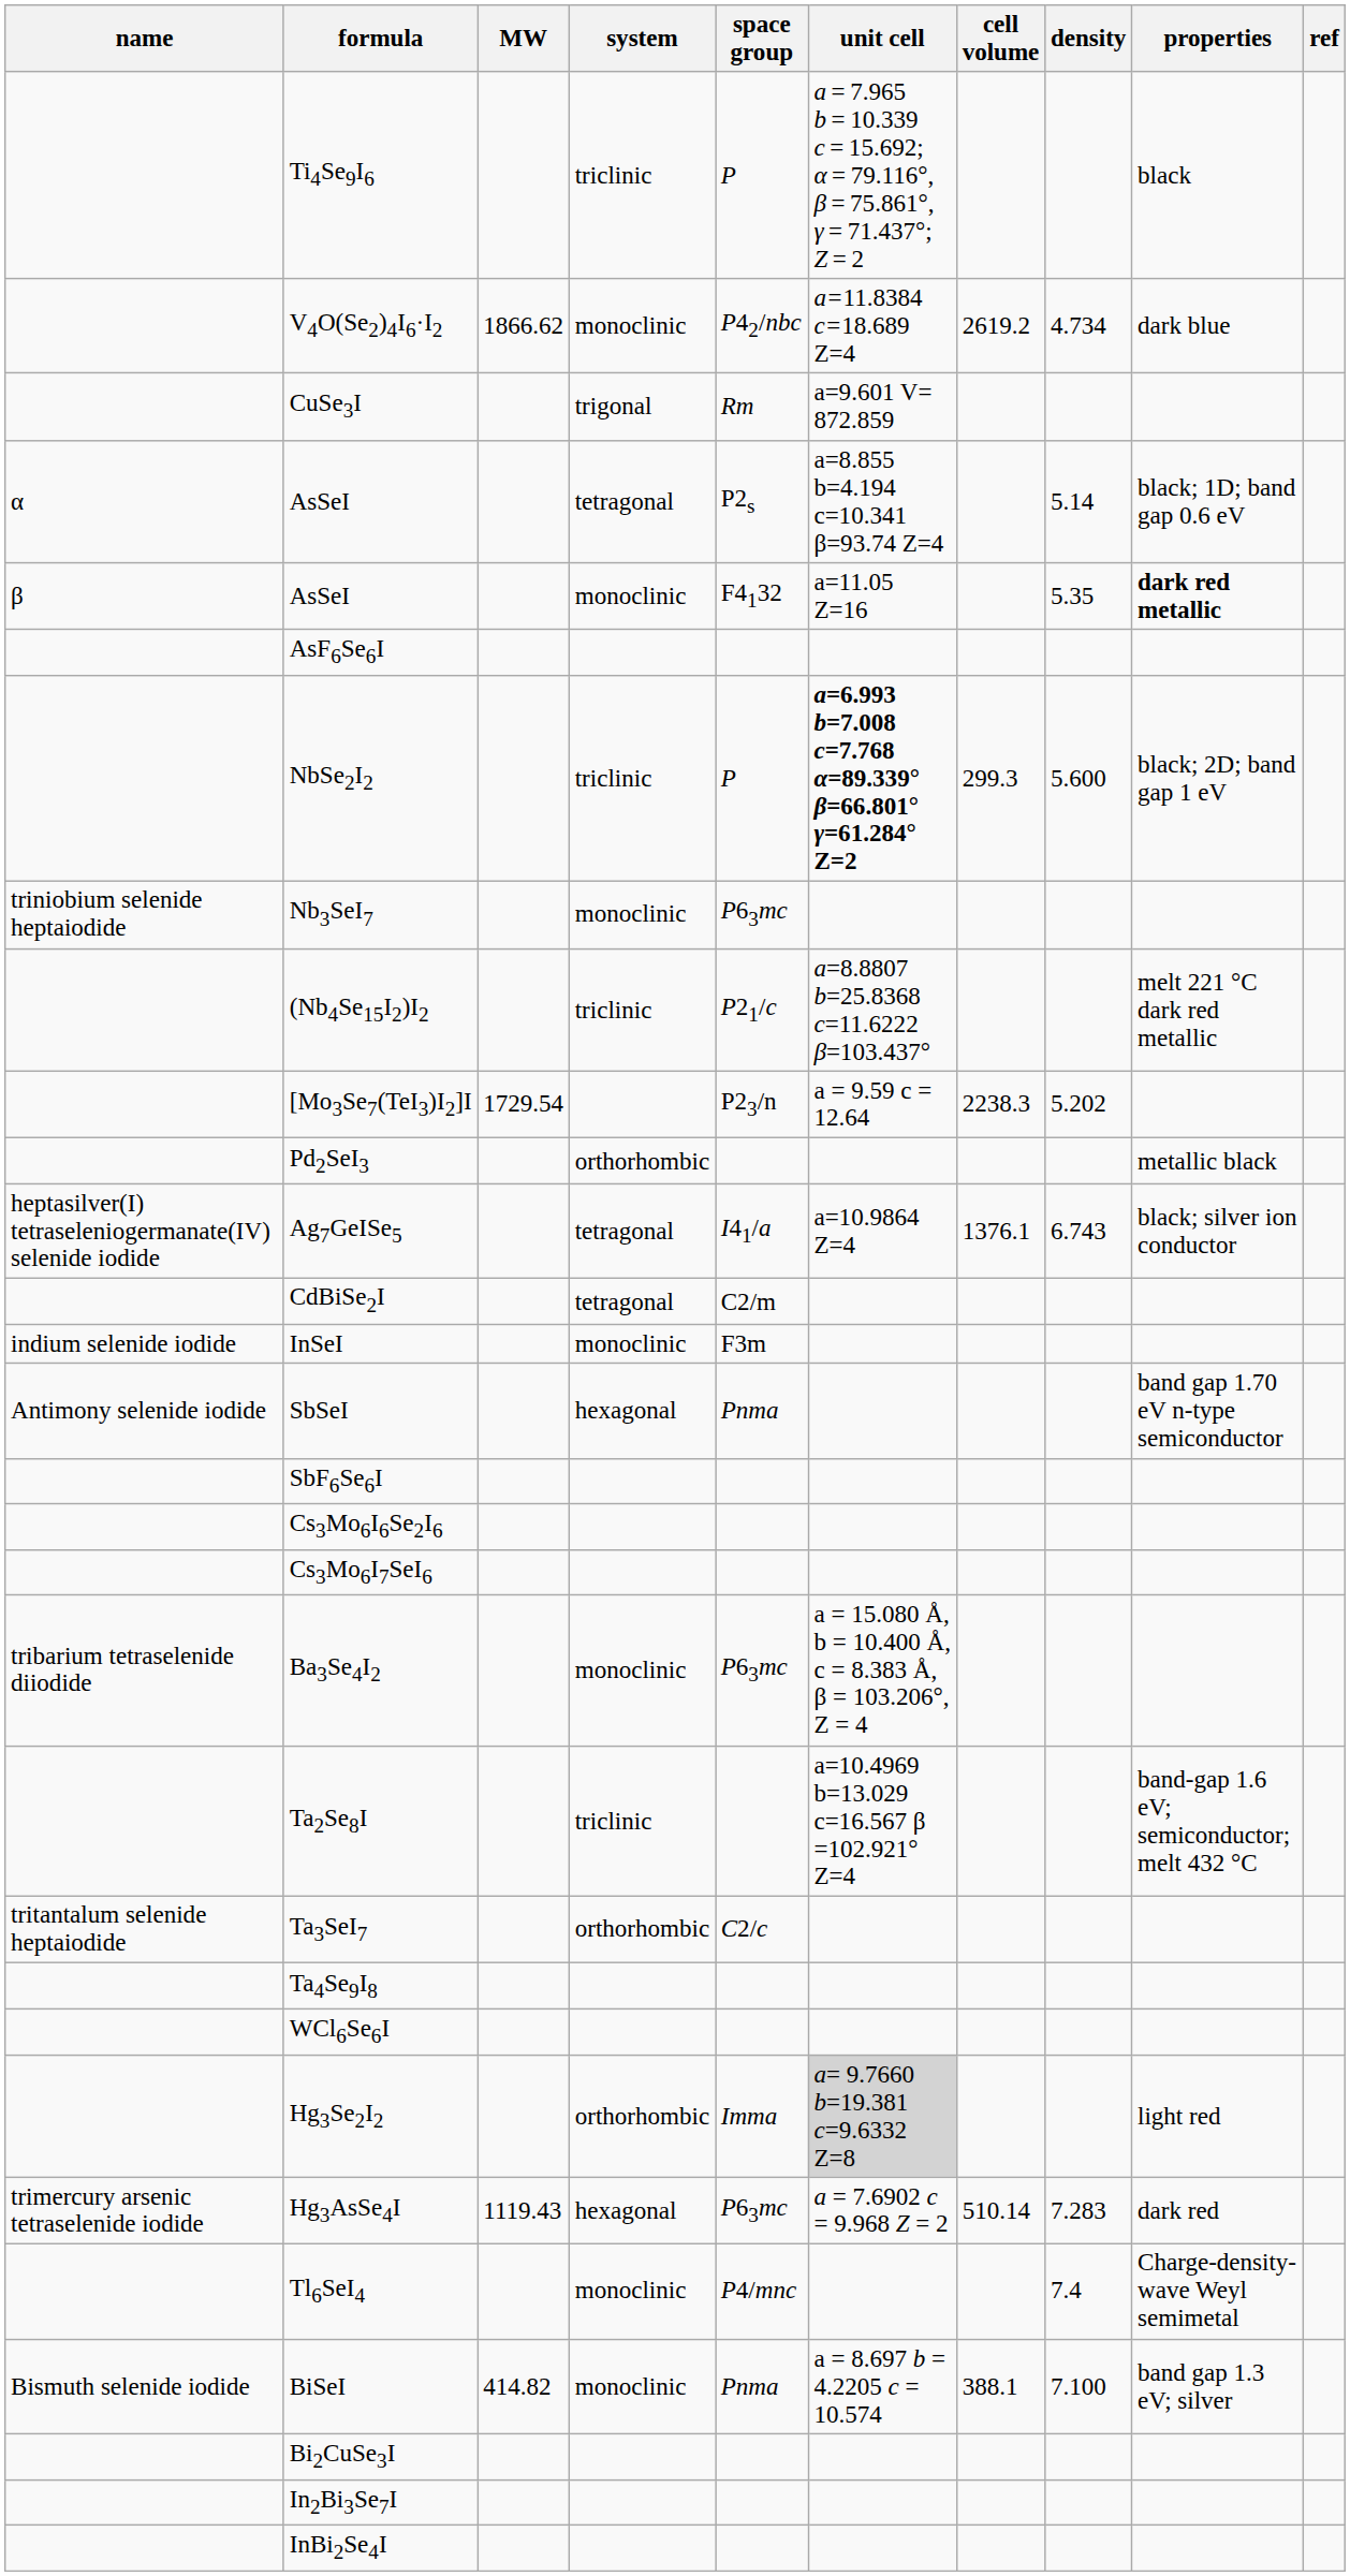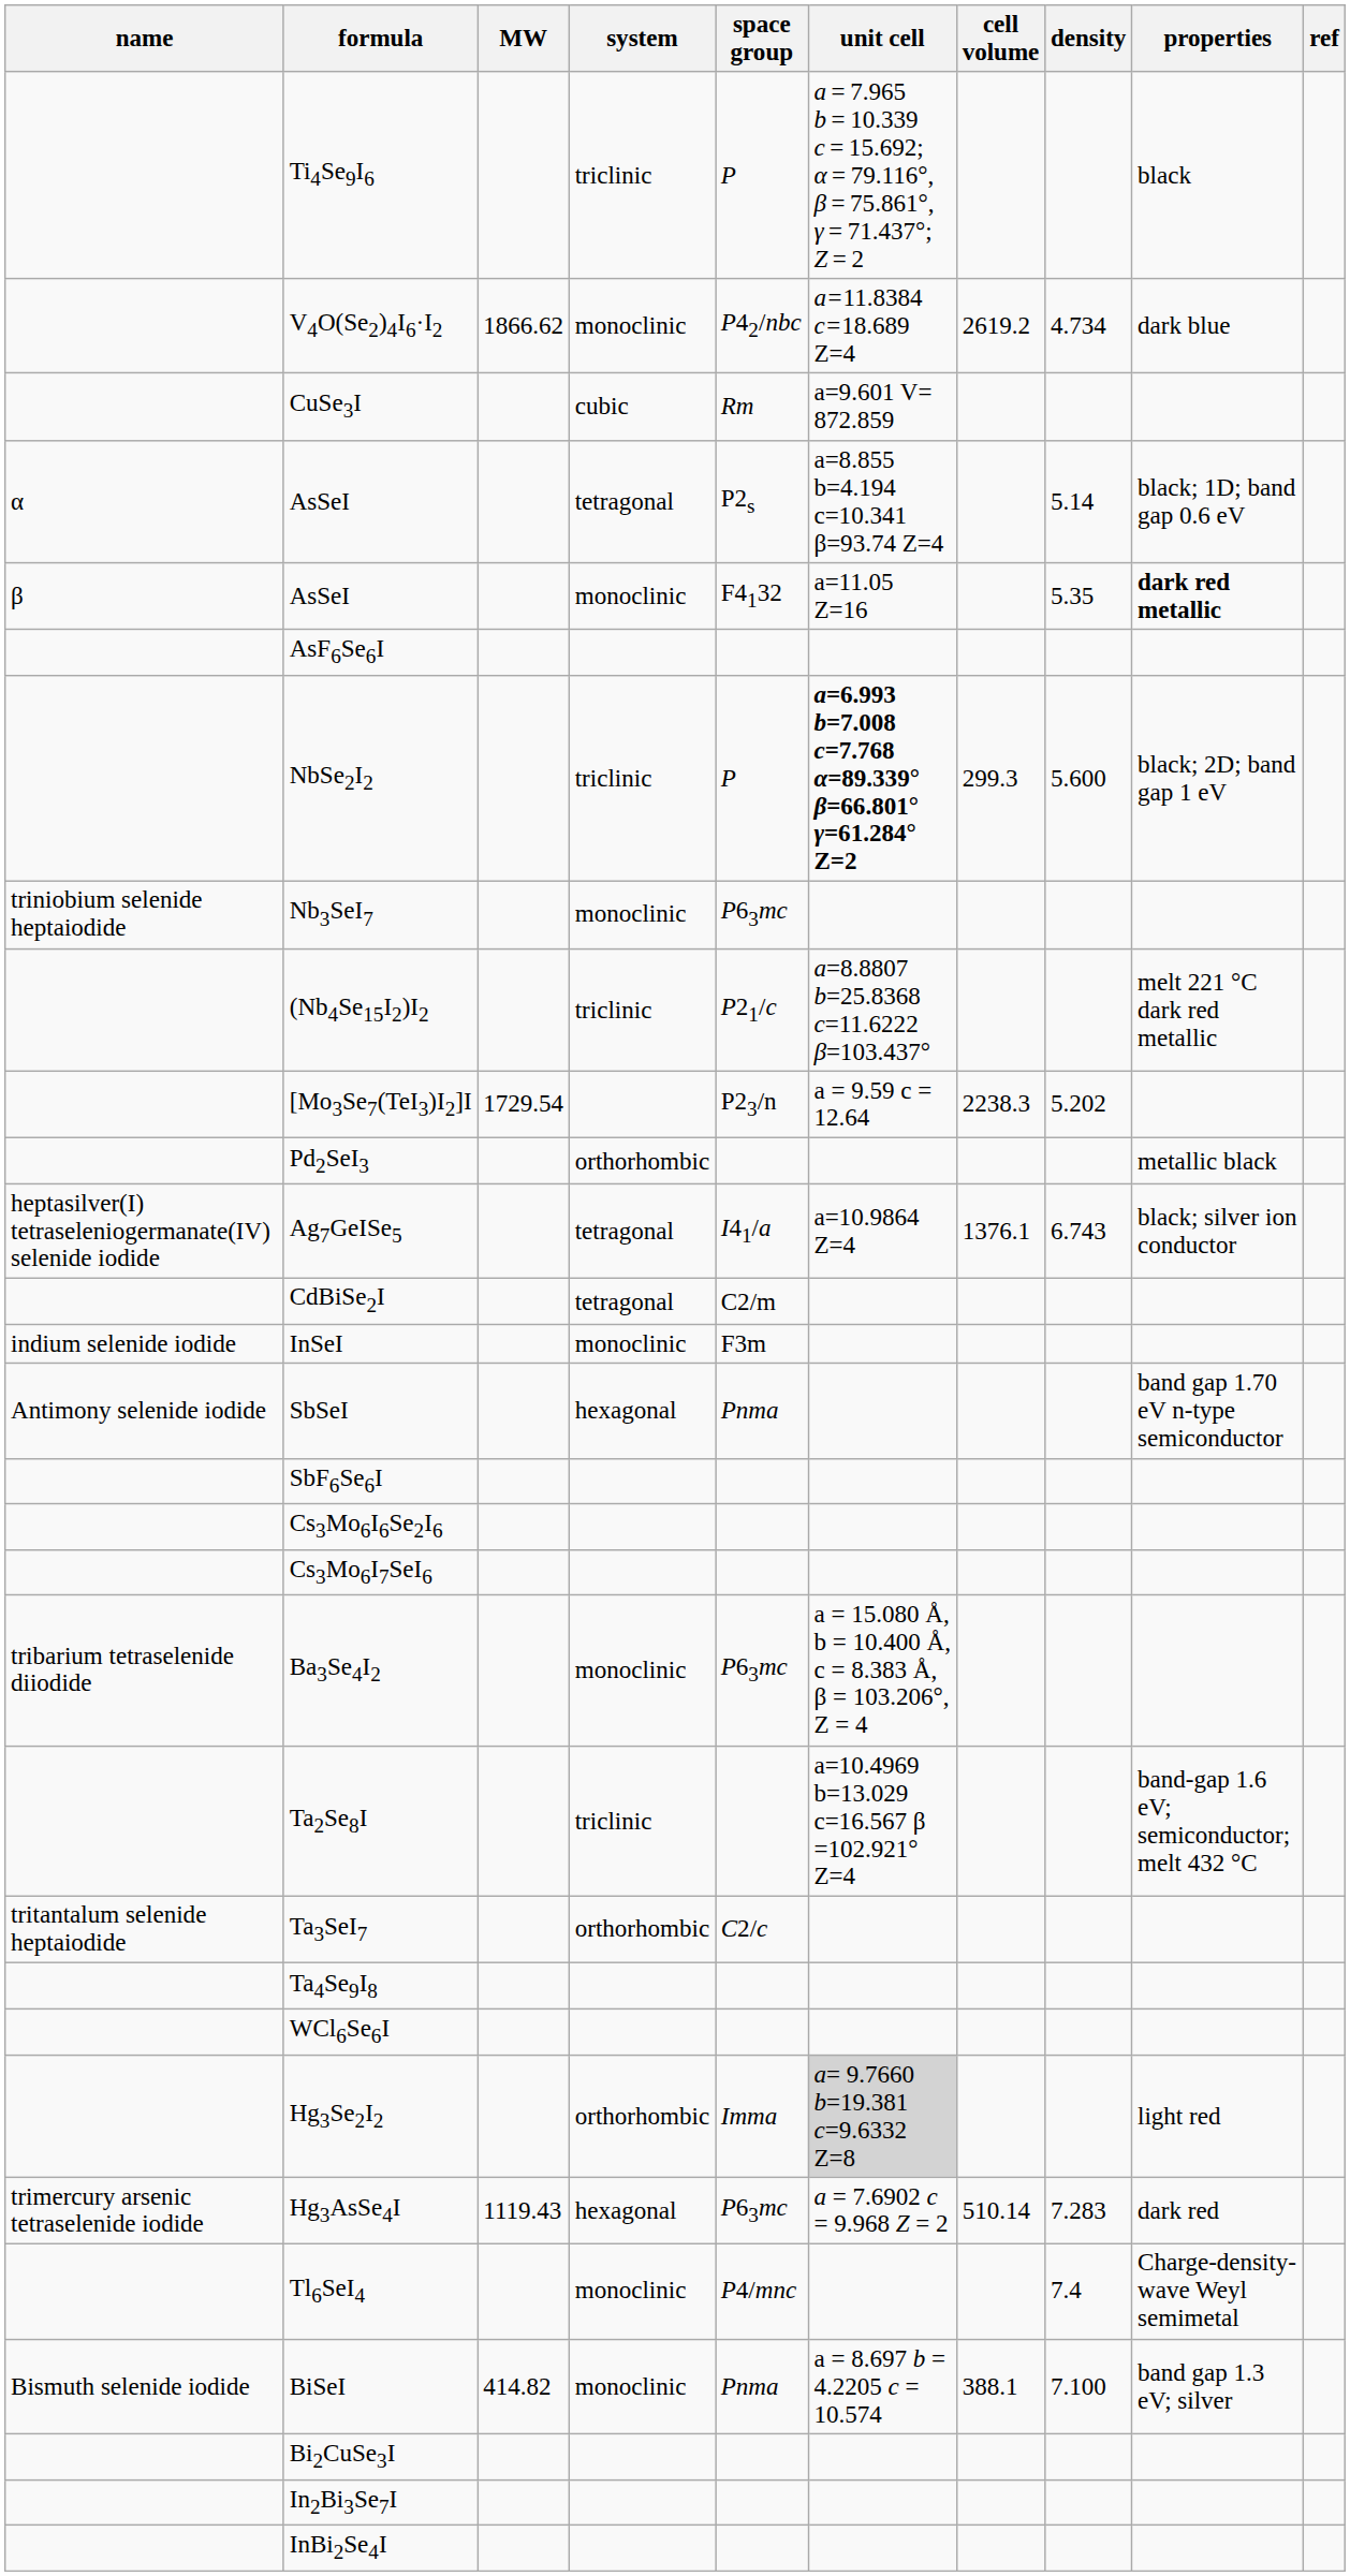CuSe3I | system: trigonal -> cubic
